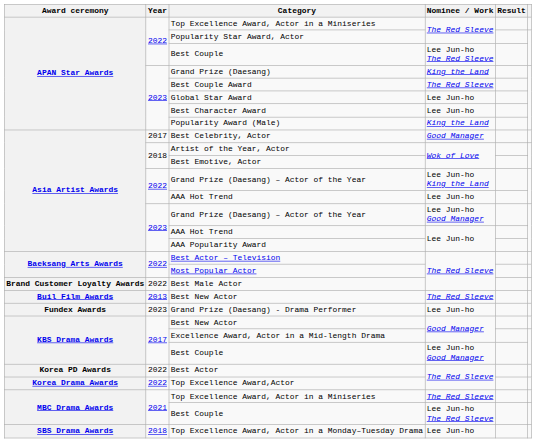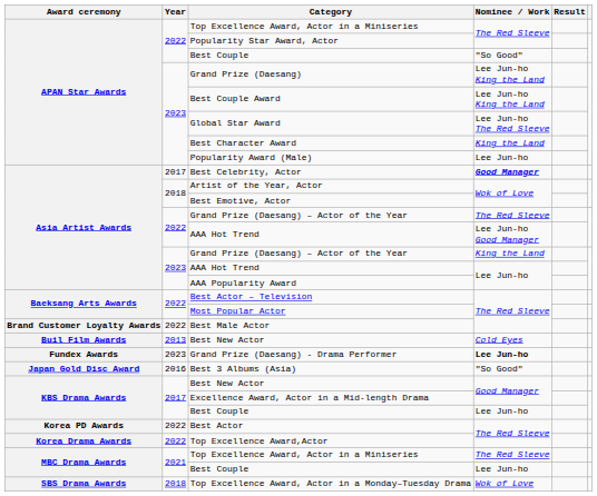2022 / Best Couple | Nominee / Work: Lee Jun-ho The Red Sleeve -> "So Good"
Grand Prize (Daesang) | Nominee / Work: King the Land -> Lee Jun-ho King the Land
Best Couple Award | Nominee / Work: The Red Sleeve -> Lee Jun-ho King the Land
Global Star Award | Nominee / Work: Lee Jun-ho -> Lee Jun-ho The Red Sleeve
Best Character Award | Nominee / Work: Lee Jun-ho -> King the Land
Popularity Award (Male) | Nominee / Work: King the Land -> Lee Jun-ho
Best Celebrity, Actor | Nominee / Work: normal -> bold
2022 / Grand Prize (Daesang) – Actor of the Year | Nominee / Work: Lee Jun-ho King the Land -> The Red Sleeve
2022 / AAA Hot Trend | Nominee / Work: Lee Jun-ho -> Lee Jun-ho Good Manager
2023 / Grand Prize (Daesang) – Actor of the Year | Nominee / Work: Lee Jun-ho Good Manager -> King the Land
2013 / Best New Actor | Nominee / Work: The Red Sleeve -> Cold Eyes
Grand Prize (Daesang) - Drama Performer | Nominee / Work: normal -> bold
+ row: Japan Gold Disc Award | 2016 | Best 3 Albums (Asia) | "So Good"
2017 / Best Couple | Nominee / Work: Lee Jun-ho Good Manager -> Lee Jun-ho
2021 / Best Couple | Nominee / Work: Lee Jun-ho The Red Sleeve -> Lee Jun-ho
Top Excellence Award, Actor in a Monday–Tuesday Drama | Nominee / Work: Lee Jun-ho -> Wok of Love
